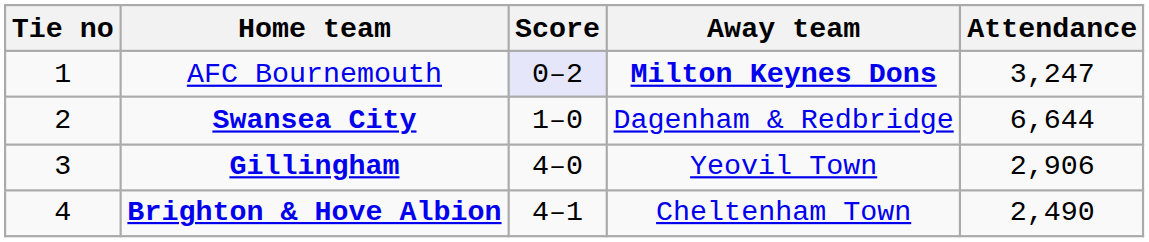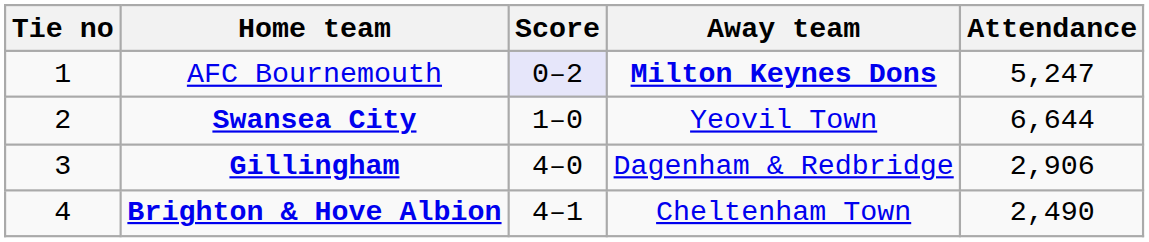AFC Bournemouth | Attendance: 3,247 -> 5,247
Swansea City | Away team: Dagenham & Redbridge -> Yeovil Town
Gillingham | Away team: Yeovil Town -> Dagenham & Redbridge
